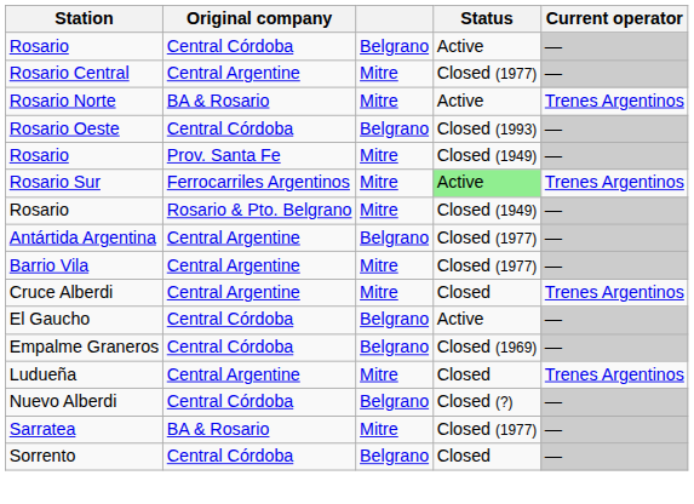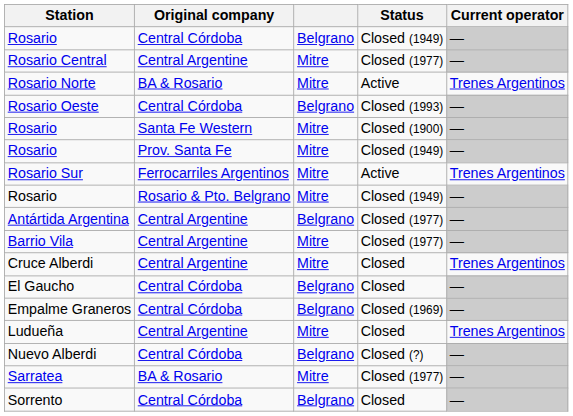Rosario / Central Córdoba | Status: Active -> Closed (1949)
+ row: Rosario | Santa Fe Western | Mitre | Closed (1900) | —
Rosario Sur | Status: lightgreen background -> no background
El Gaucho | Status: Active -> Closed
